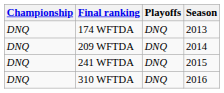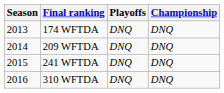columns swapped: Season <-> Championship
